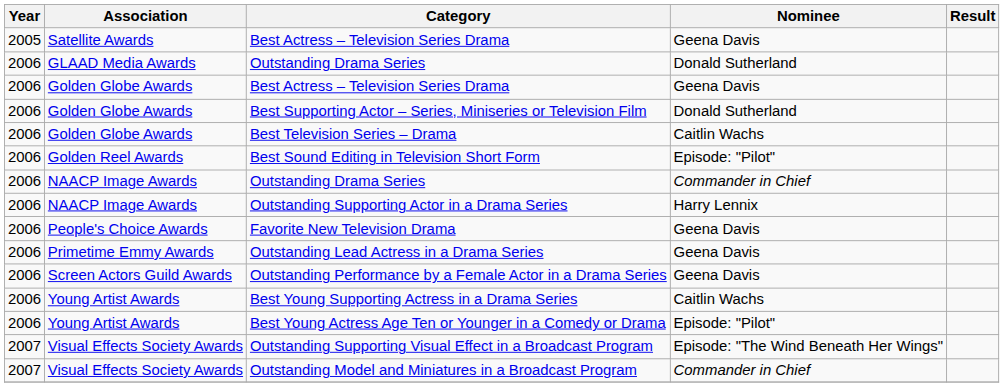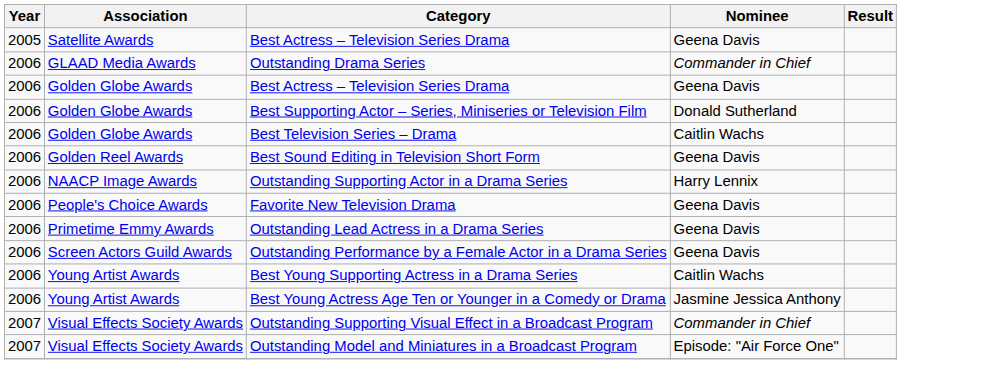GLAAD Media Awards / Outstanding Drama Series | Nominee: Donald Sutherland -> Commander in Chief
Best Sound Editing in Television Short Form | Nominee: Episode: "Pilot" -> Geena Davis
- row: 2006 | NAACP Image Awards | Outstanding Drama Series | Commander in Chief
Best Young Actress Age Ten or Younger in a Comedy or Drama | Nominee: Episode: "Pilot" -> Jasmine Jessica Anthony
Outstanding Supporting Visual Effect in a Broadcast Program | Nominee: Episode: "The Wind Beneath Her Wings" -> Commander in Chief
Outstanding Model and Miniatures in a Broadcast Program | Nominee: Commander in Chief -> Episode: "Air Force One"
